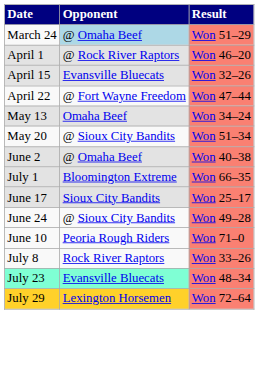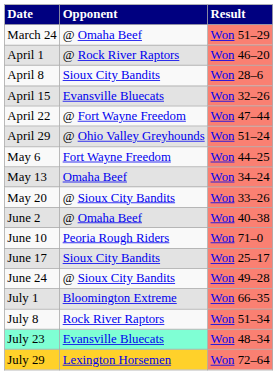March 24 | Opponent: lightblue background -> no background
+ row: April 8 | Sioux City Bandits | Won 28–6
+ row: April 29 | @ Ohio Valley Greyhounds | Won 51–24
+ row: May 6 | Fort Wayne Freedom | Won 44–25
May 20 | Result: Won 51–34 -> Won 33–26
rows swapped: June 10 <-> July 1
July 8 | Result: Won 33–26 -> Won 51–34
